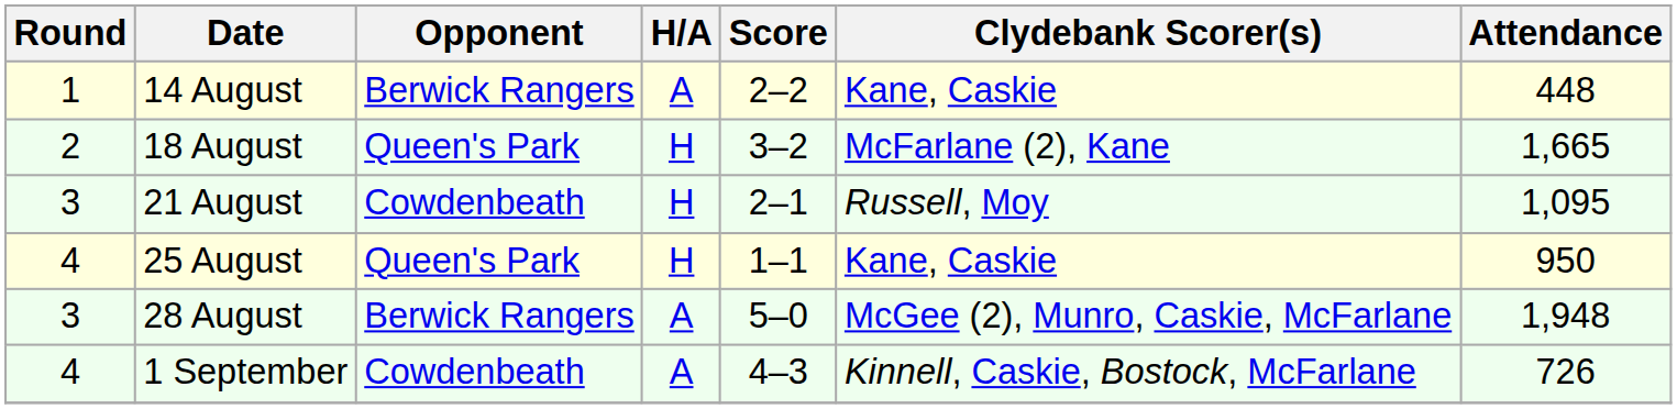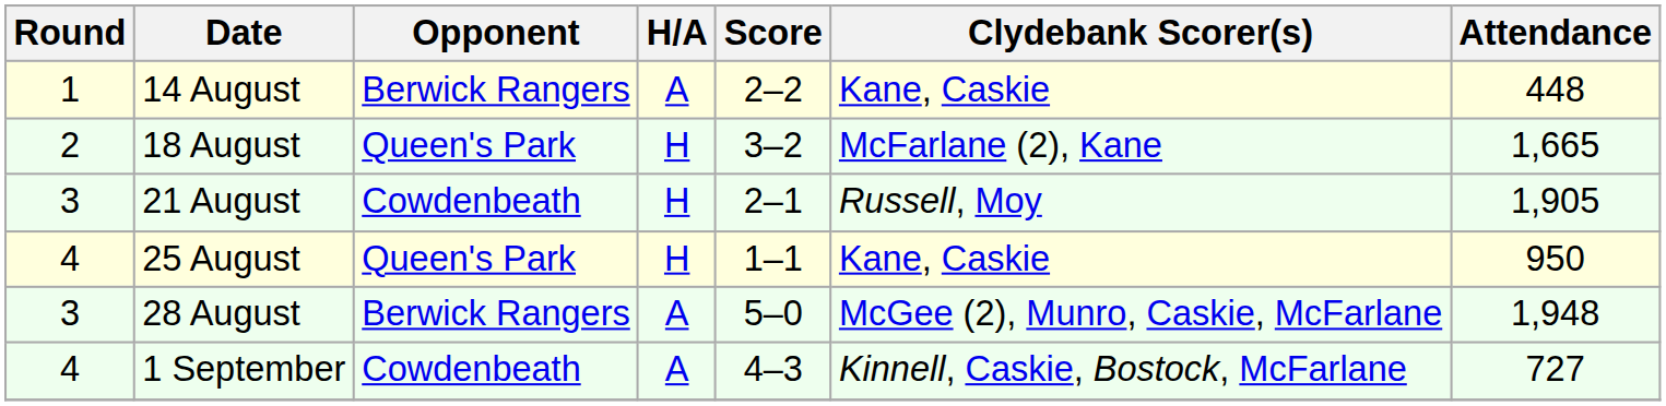21 August | Attendance: 1,095 -> 1,905
1 September | Attendance: 726 -> 727
